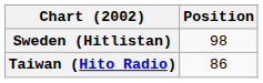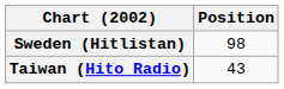Taiwan (Hito Radio) | Position: 86 -> 43
